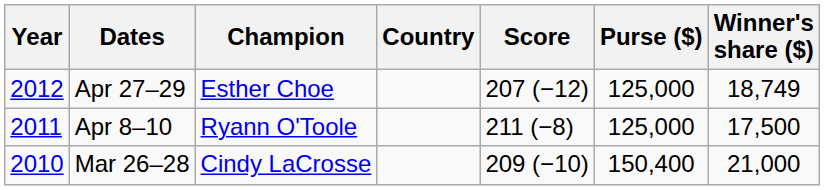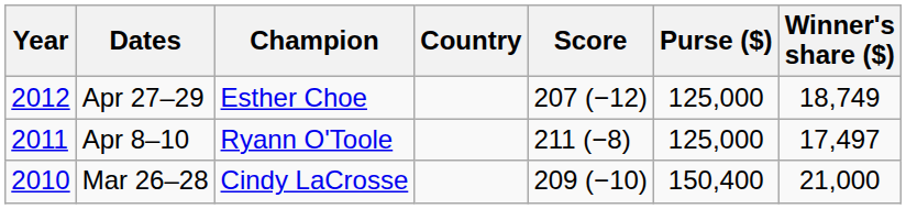Apr 8–10 | Winner's share ($): 17,500 -> 17,497
